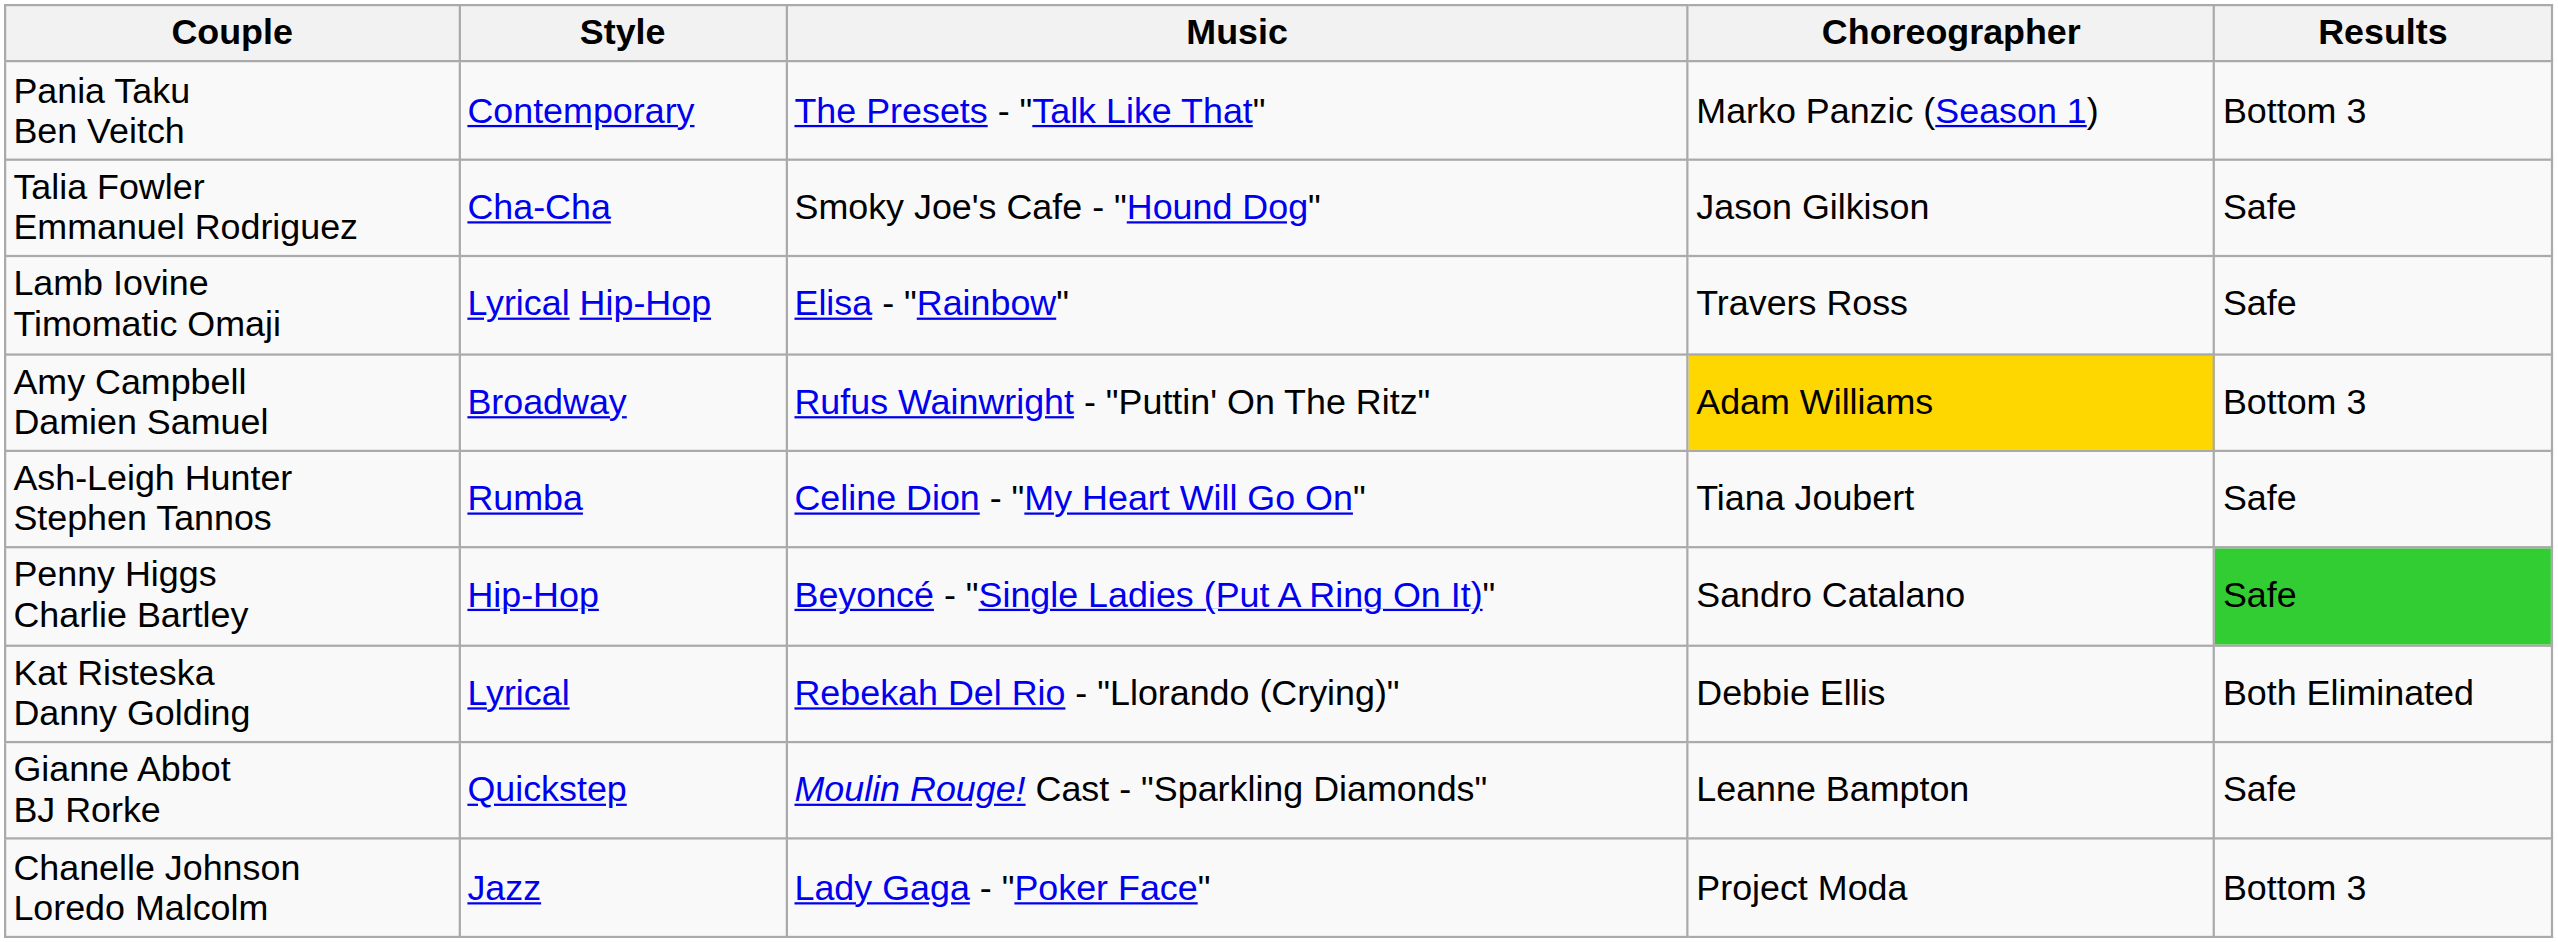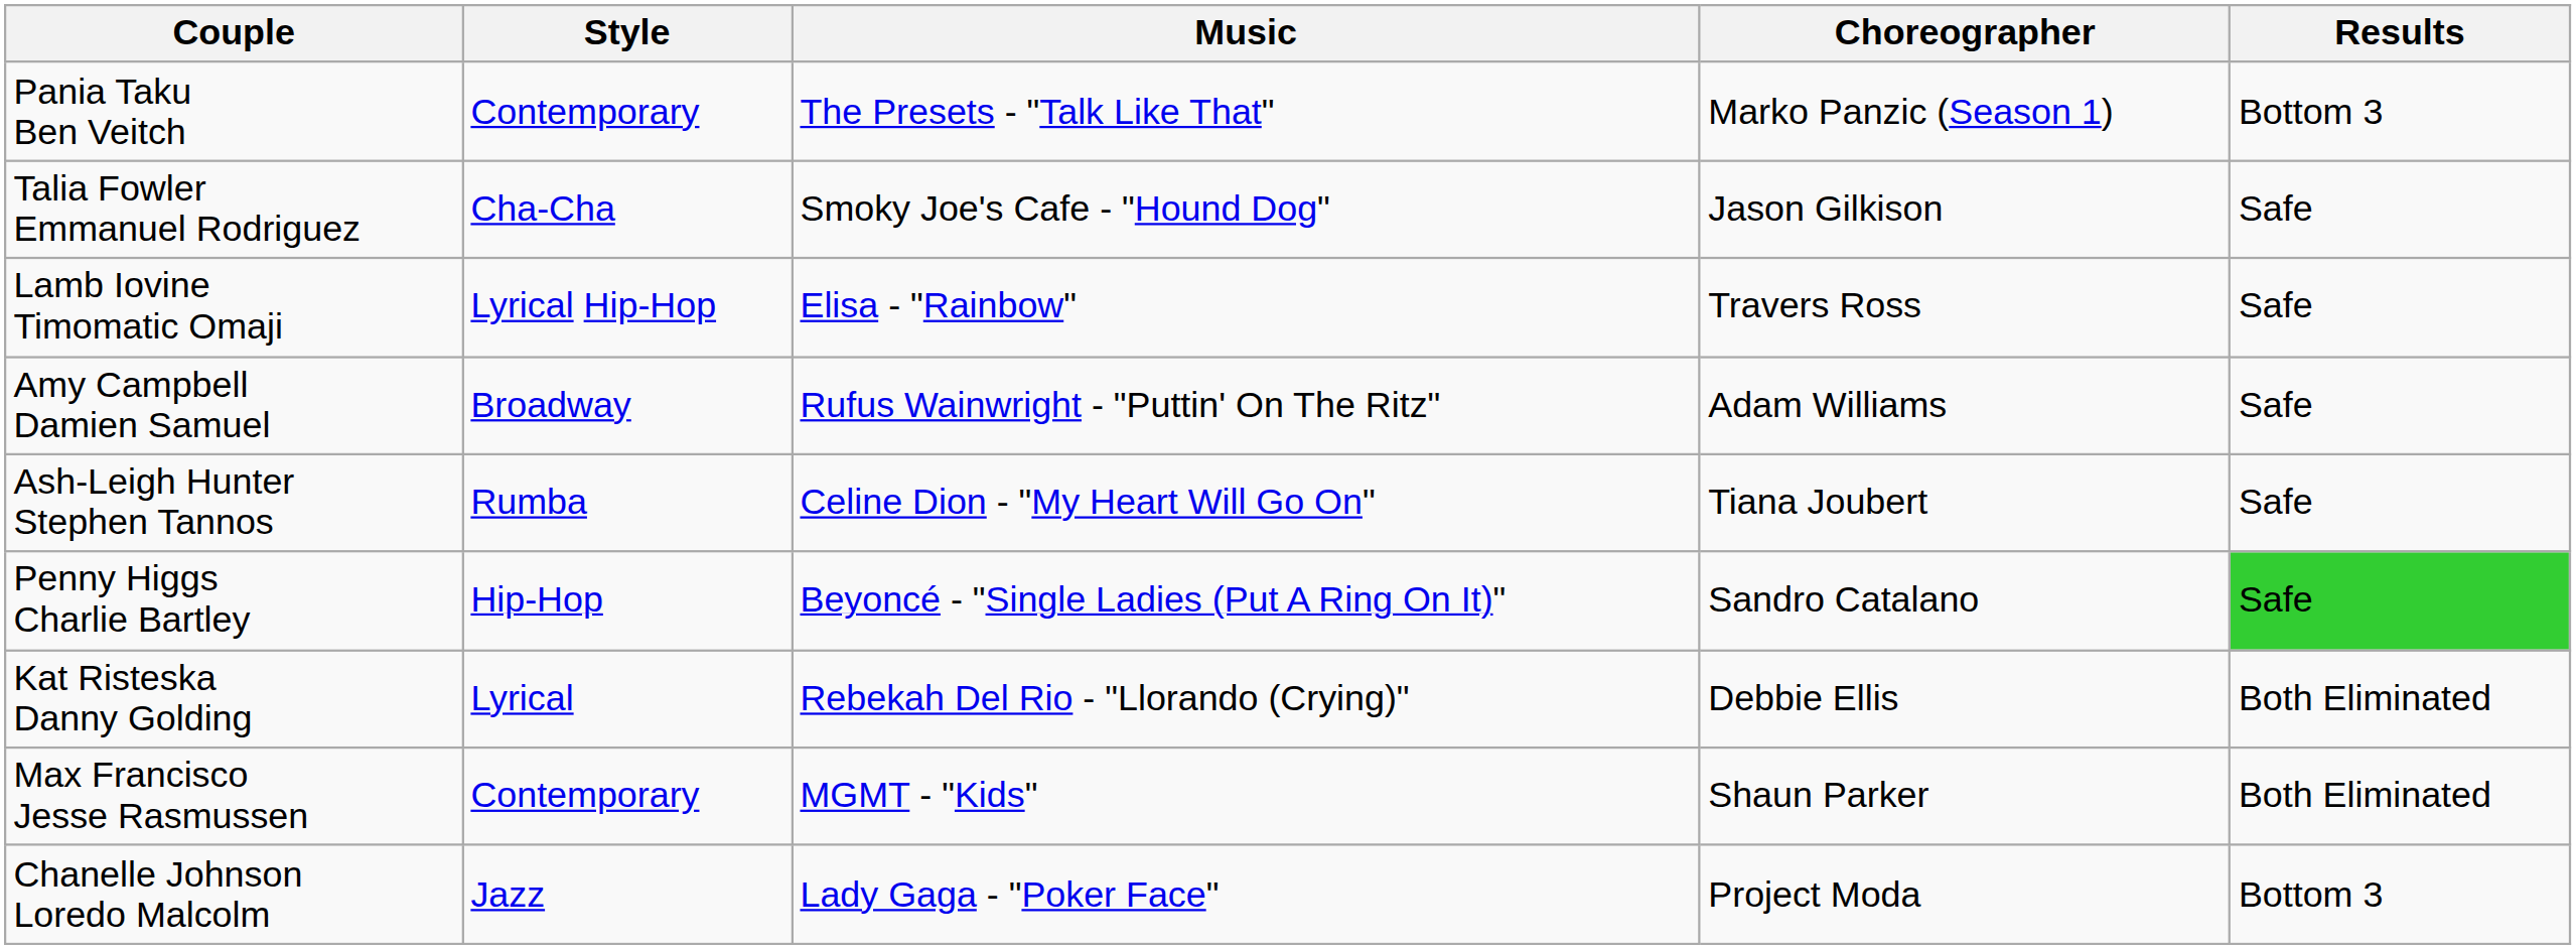Amy Campbell Damien Samuel | Choreographer: gold background -> no background
Amy Campbell Damien Samuel | Results: Bottom 3 -> Safe
+ row: Max Francisco Jesse Rasmussen | Contemporary | MGMT - "Kids" | Shaun Parker | Both Eliminated
- row: Gianne Abbot BJ Rorke | Quickstep | Moulin Rouge! Cast - "Sparkling Diamonds" | Leanne Bampton | Safe
